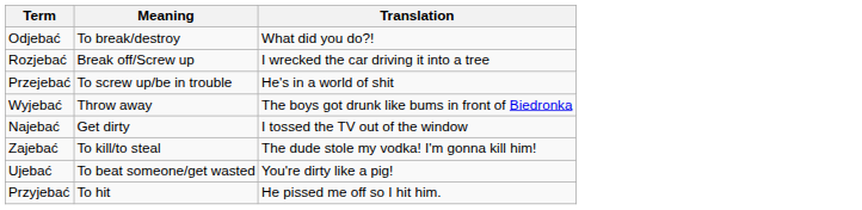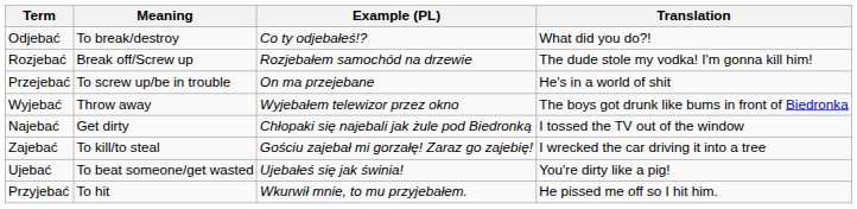+ column: Example (PL) | Co ty odjebałeś!? | Rozjebałem samochód na drzewie | On ma przejebane | Wyjebałem telewizor przez okno | Chłopaki się najebali jak żule pod Biedronką | Gościu zajebał mi gorzałę! Zaraz go zajebię! | Ujebałeś się jak świnia! | Wkurwił mnie, to mu przyjebałem.
Rozjebać | Translation: I wrecked the car driving it into a tree -> The dude stole my vodka! I'm gonna kill him!
Zajebać | Translation: The dude stole my vodka! I'm gonna kill him! -> I wrecked the car driving it into a tree
